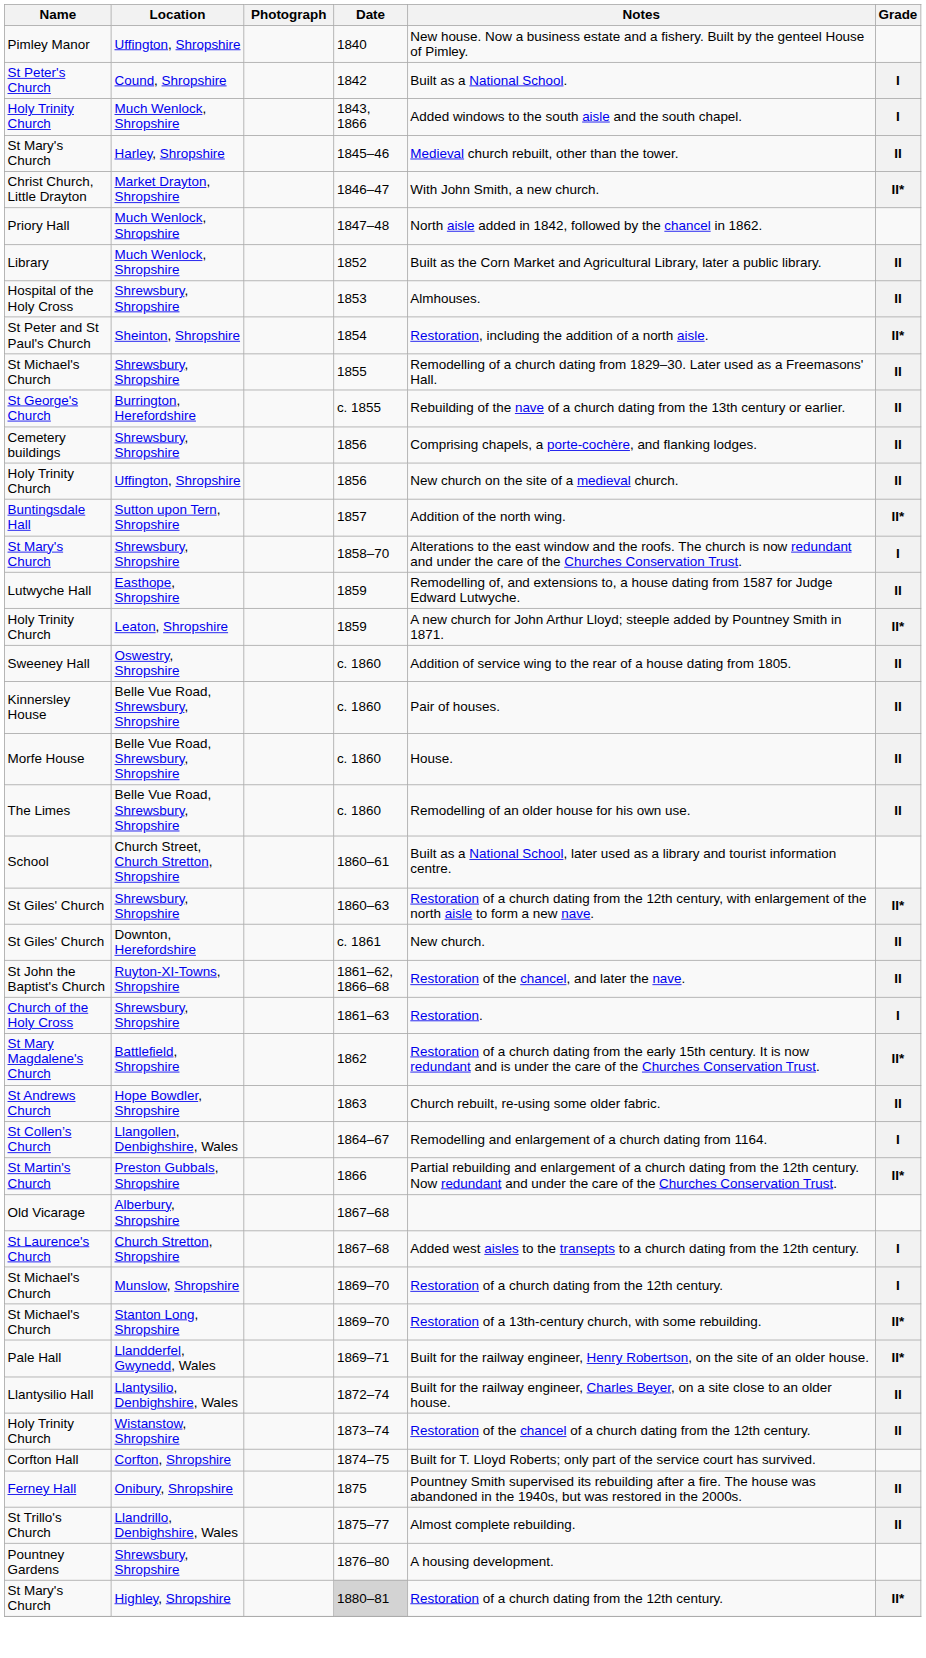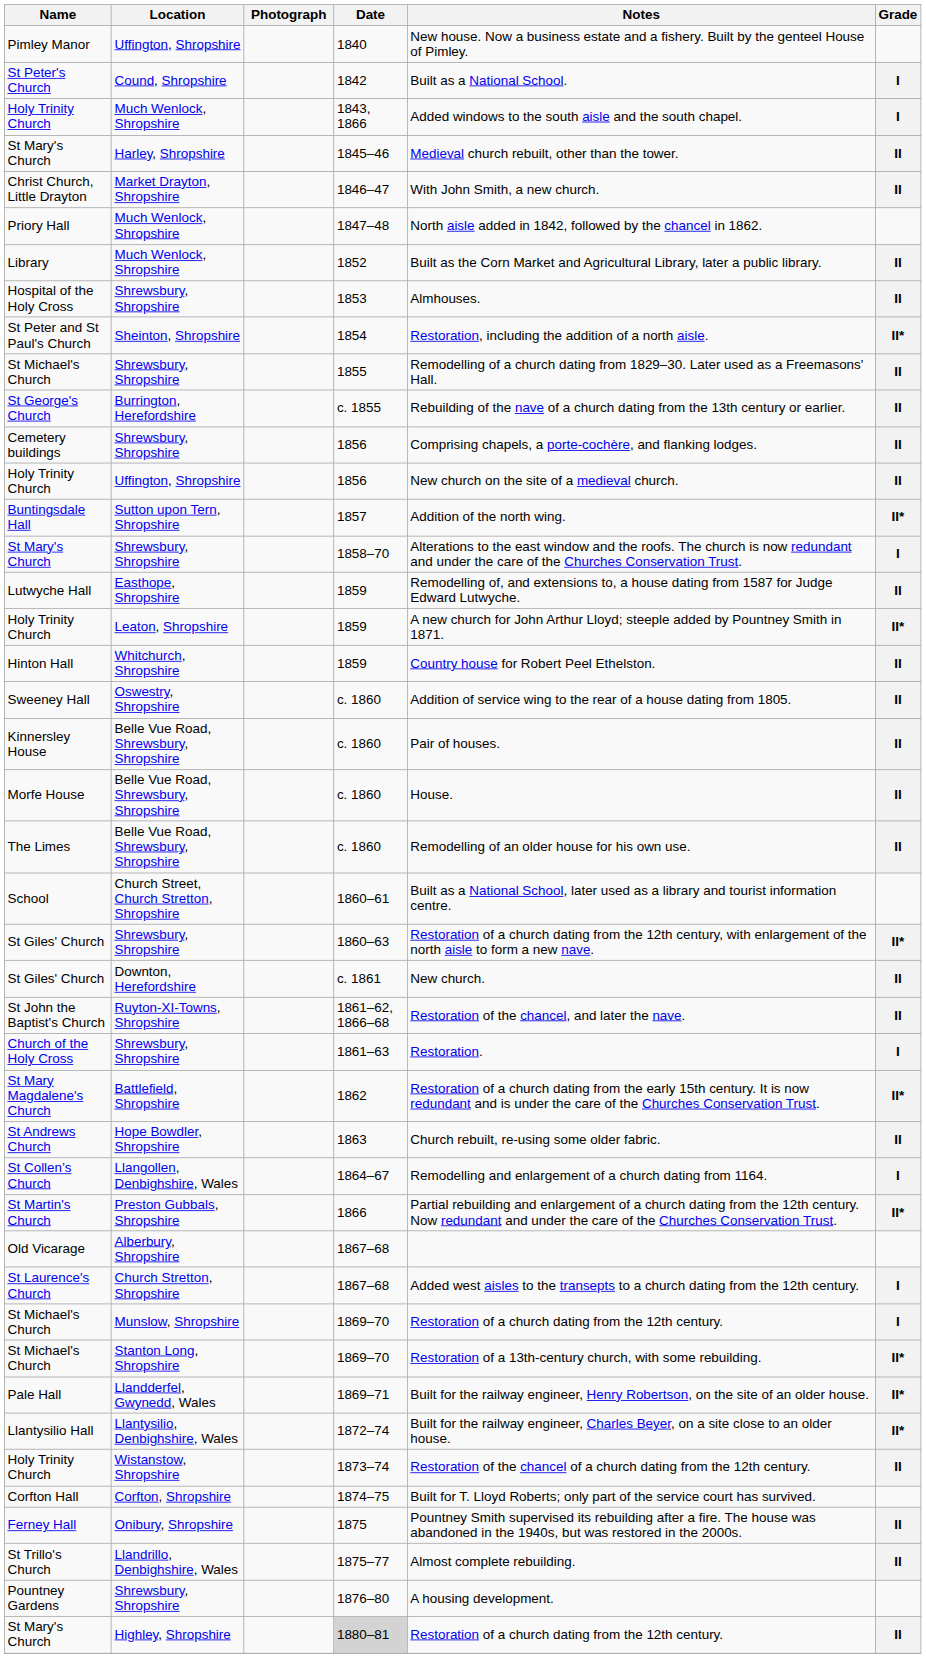Christ Church, Little Drayton | Grade: II* -> II
+ row: Hinton Hall | Whitchurch, Shropshire | 1859 | Country house for Robert Peel Ethelston. | II
Llantysilio Hall | Grade: II -> II*
St Mary's Church / Highley, Shropshire | Grade: II* -> II
